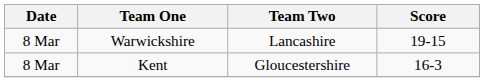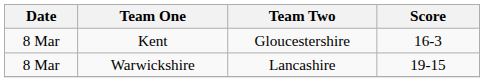rows swapped: Warwickshire <-> Kent
